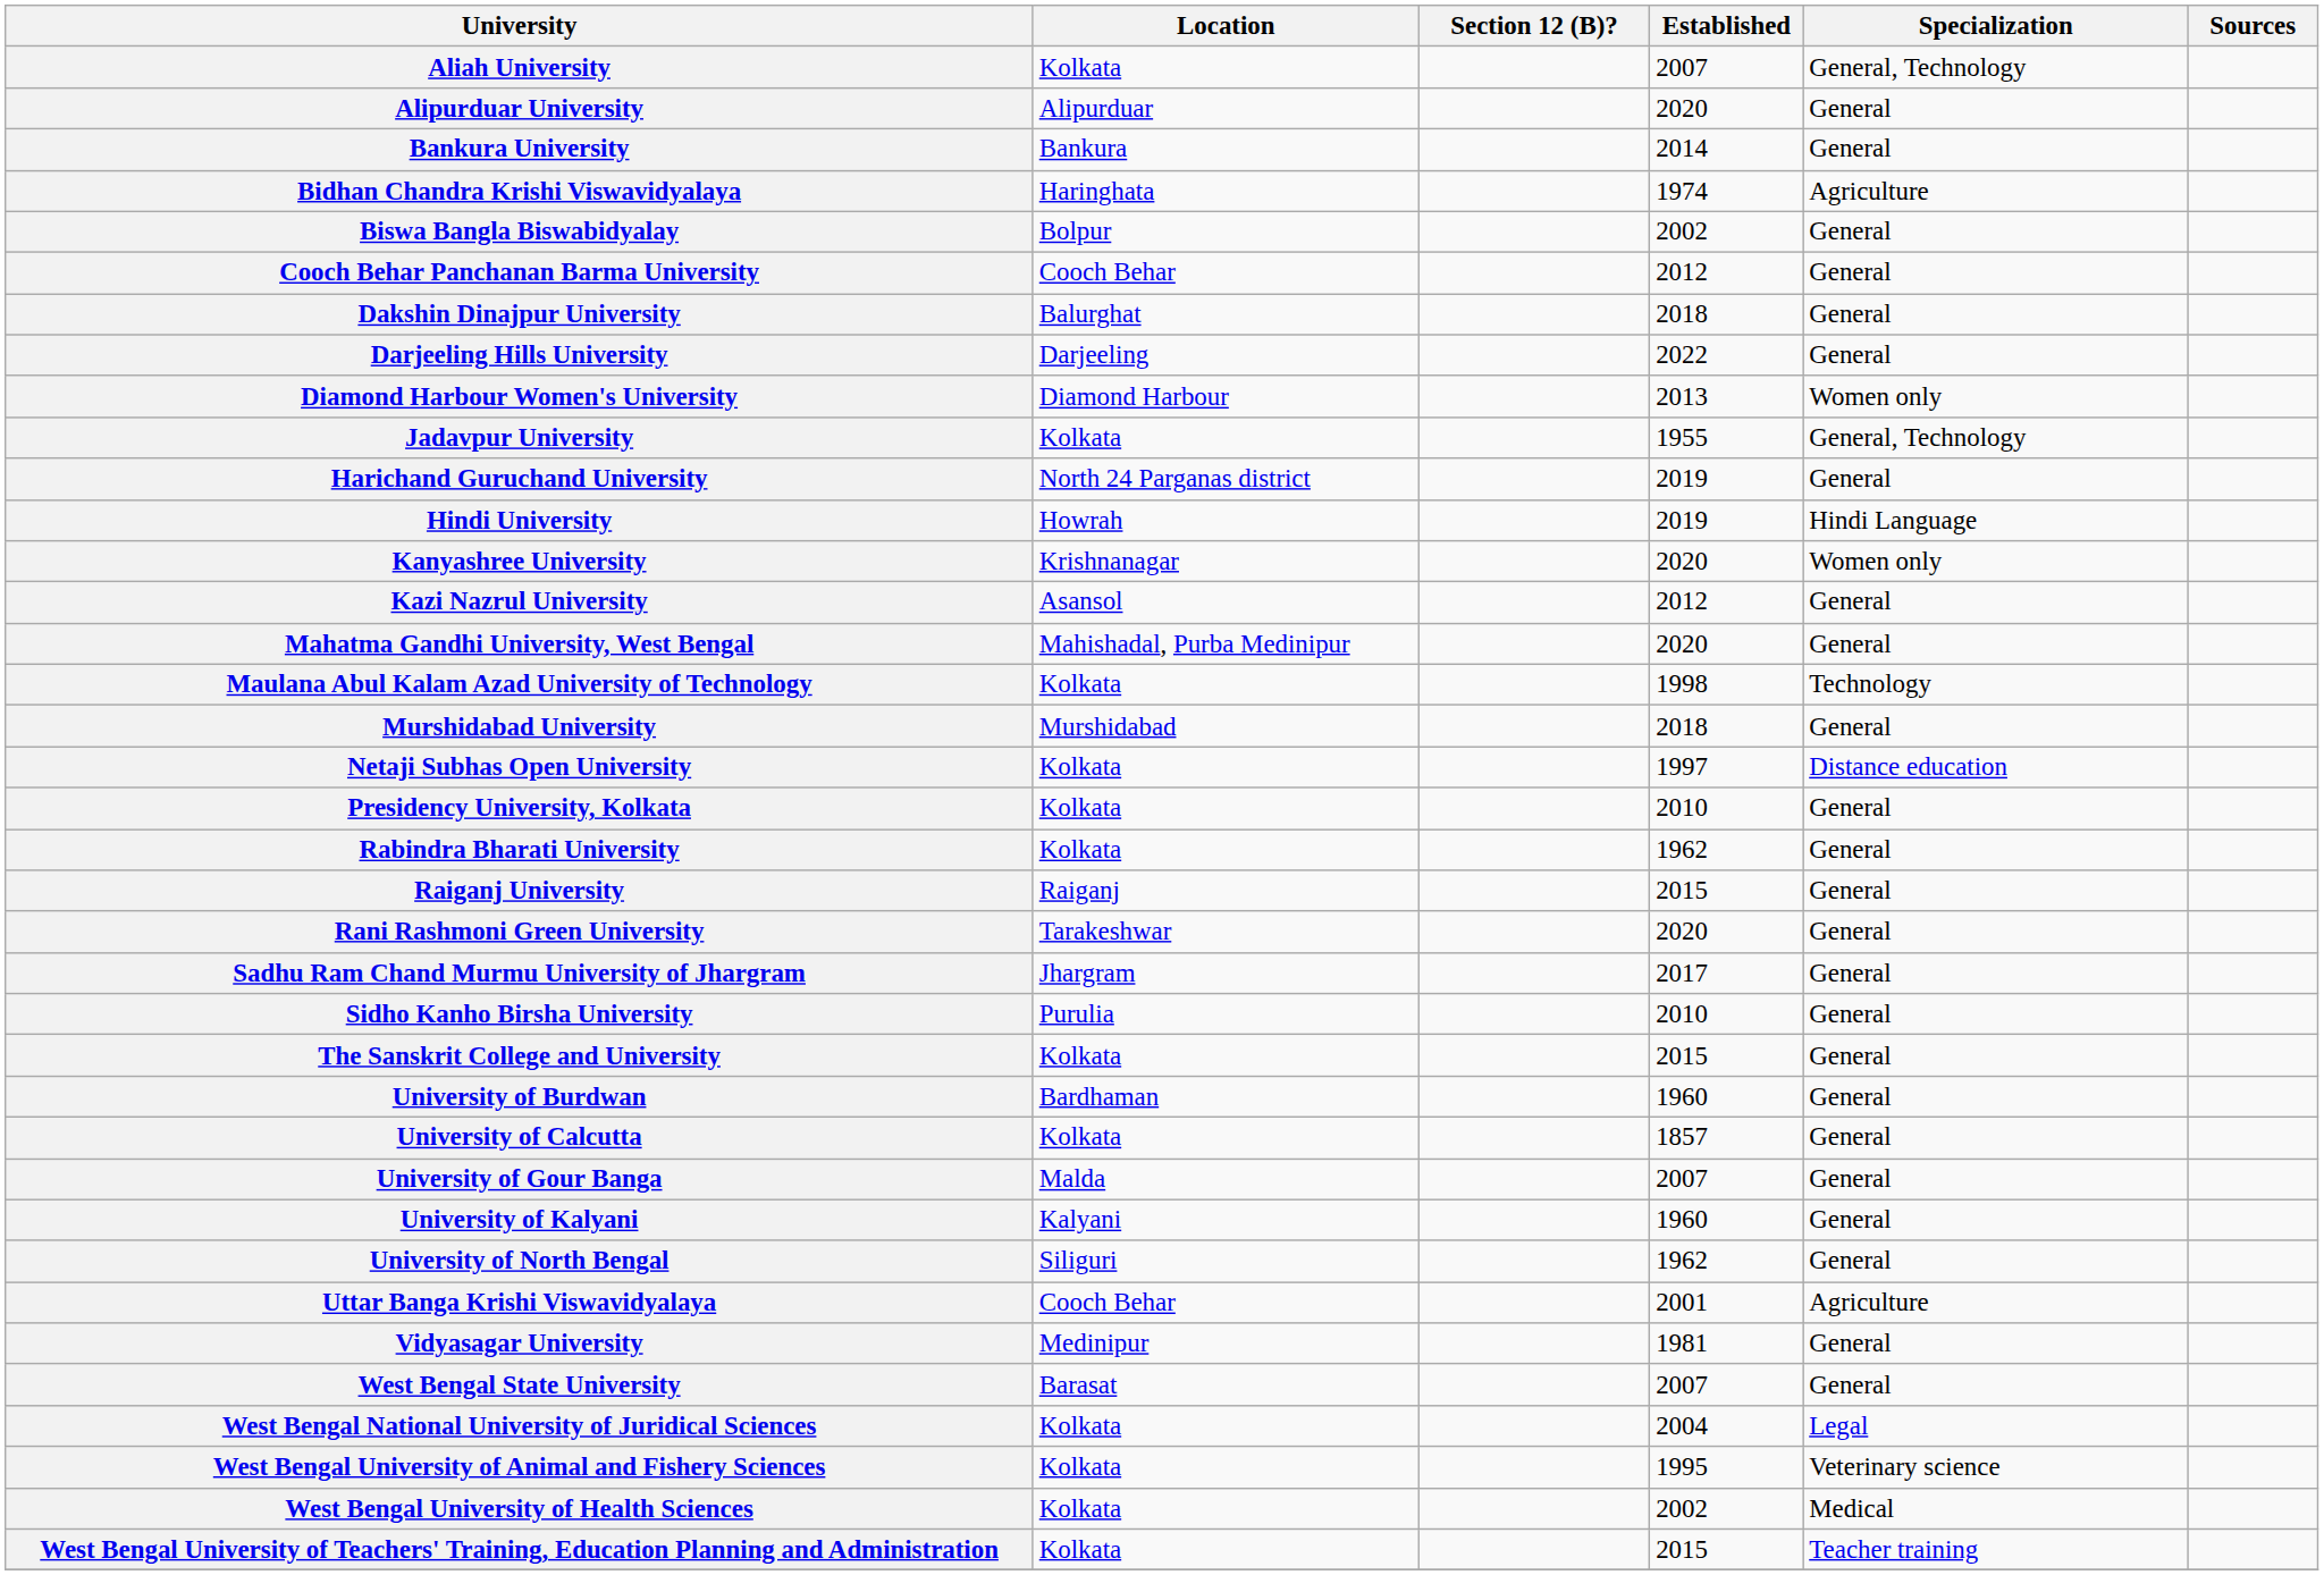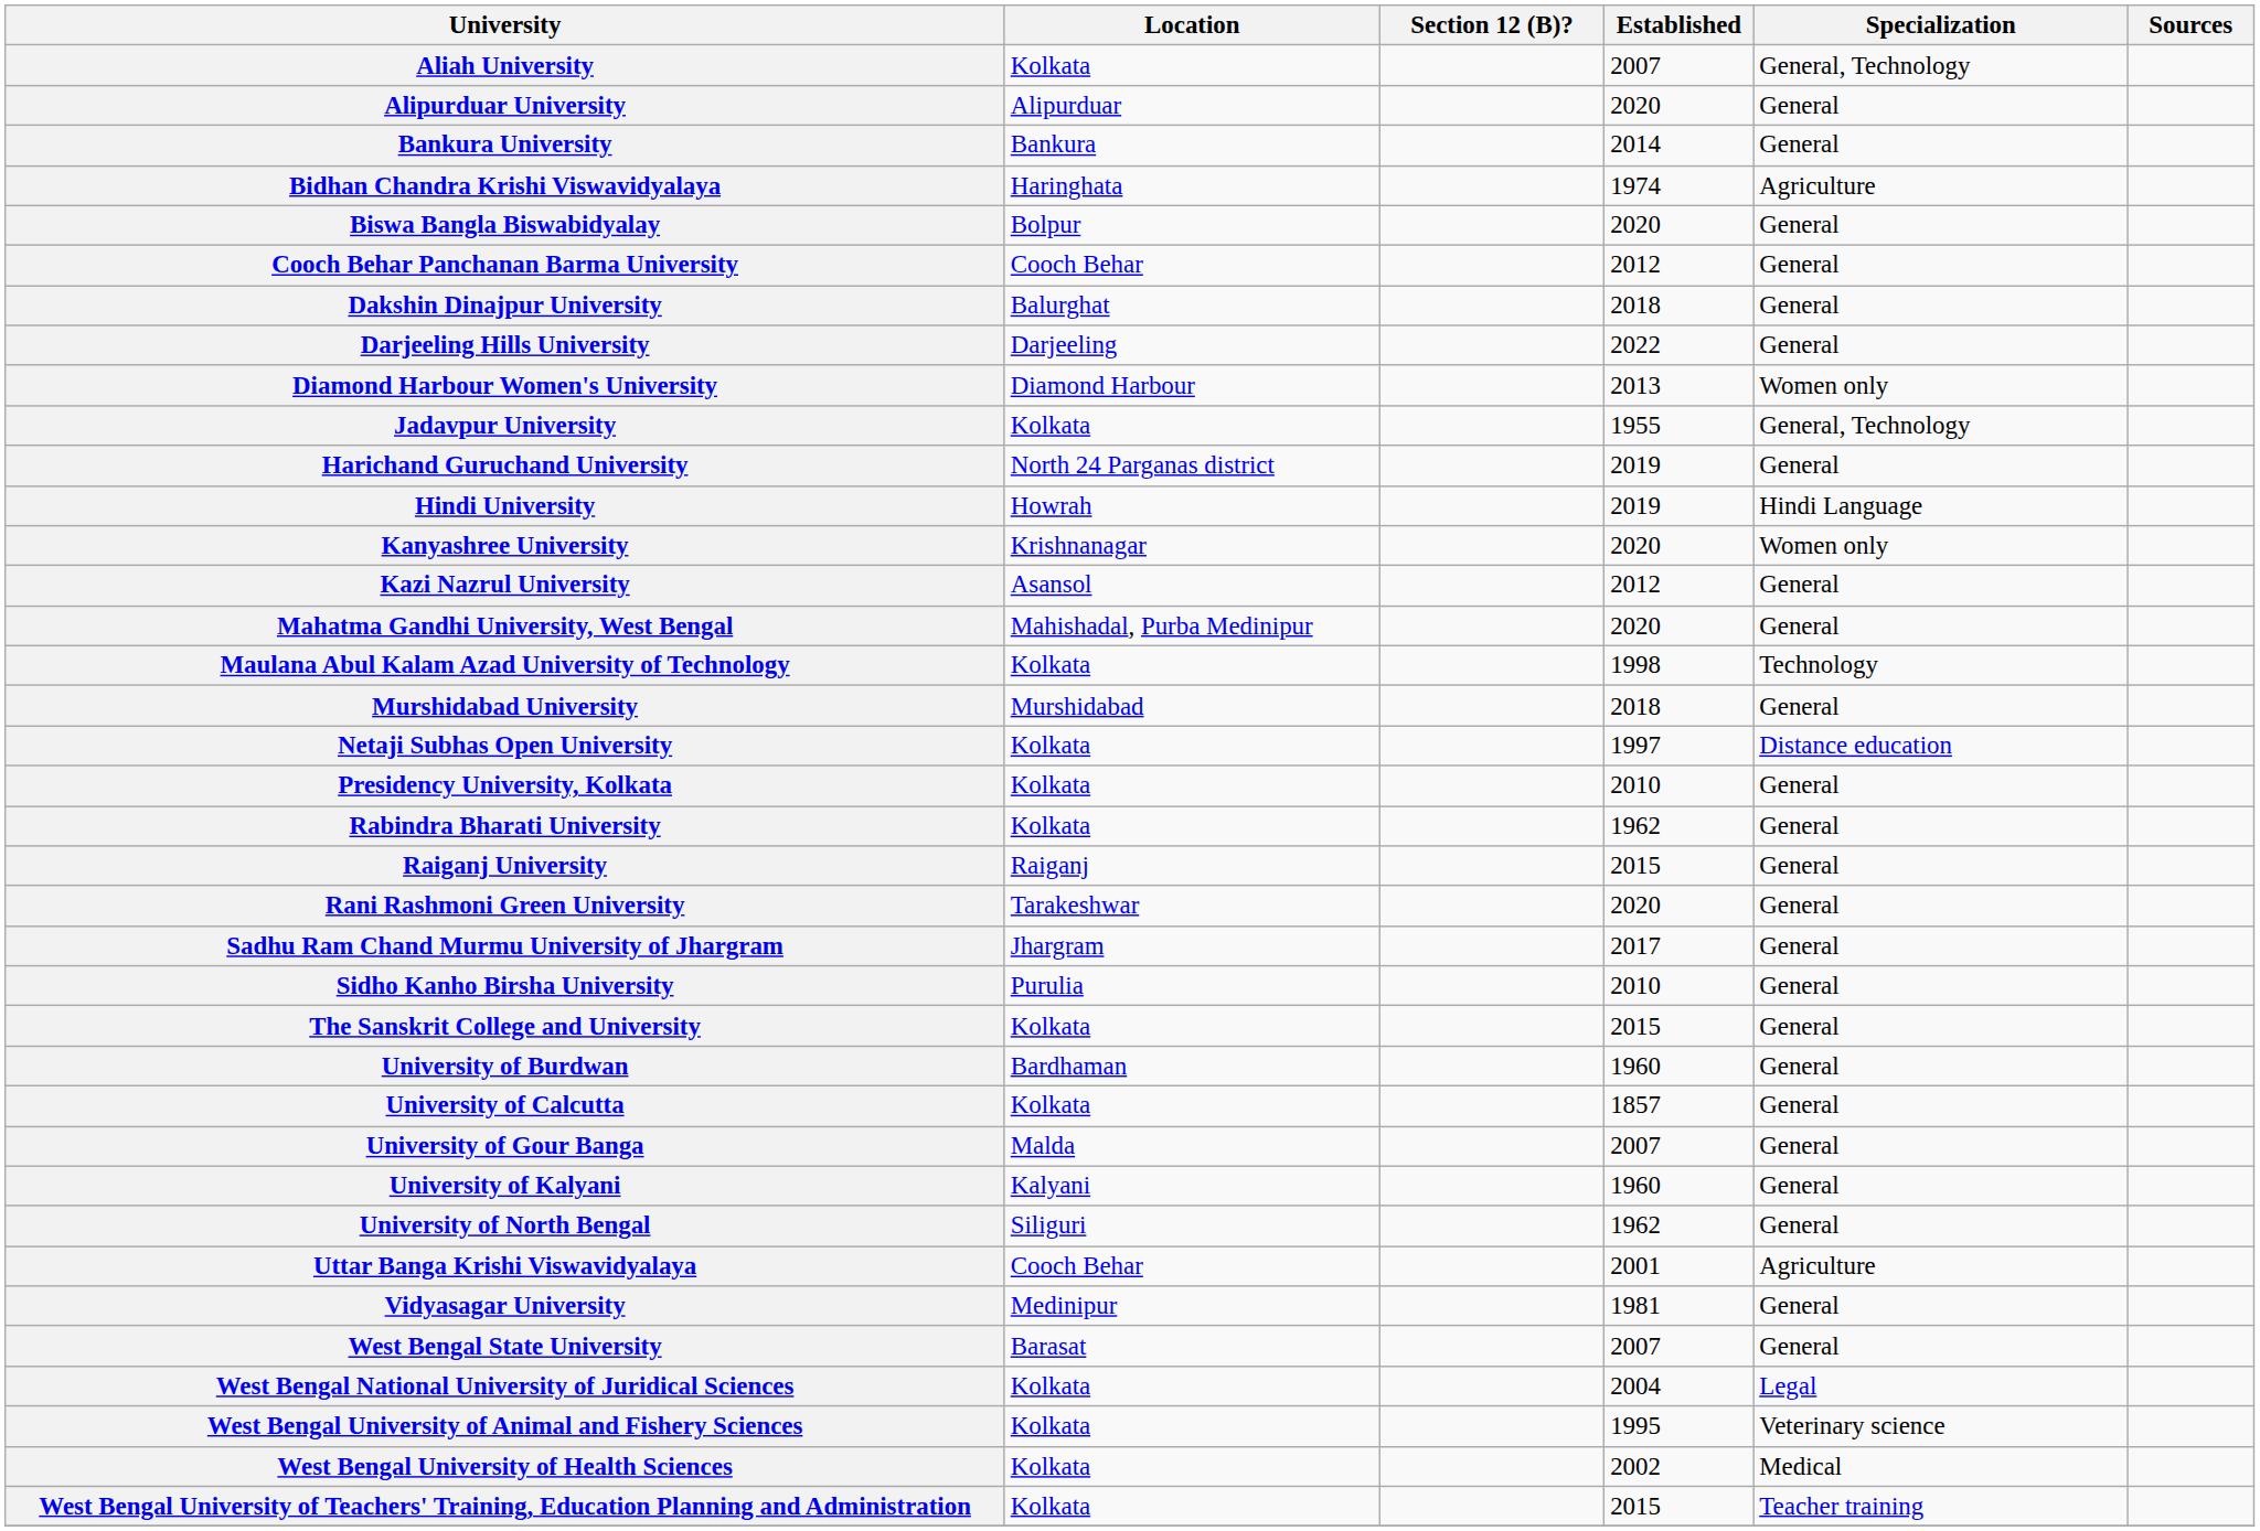Biswa Bangla Biswabidyalay | Established: 2002 -> 2020
